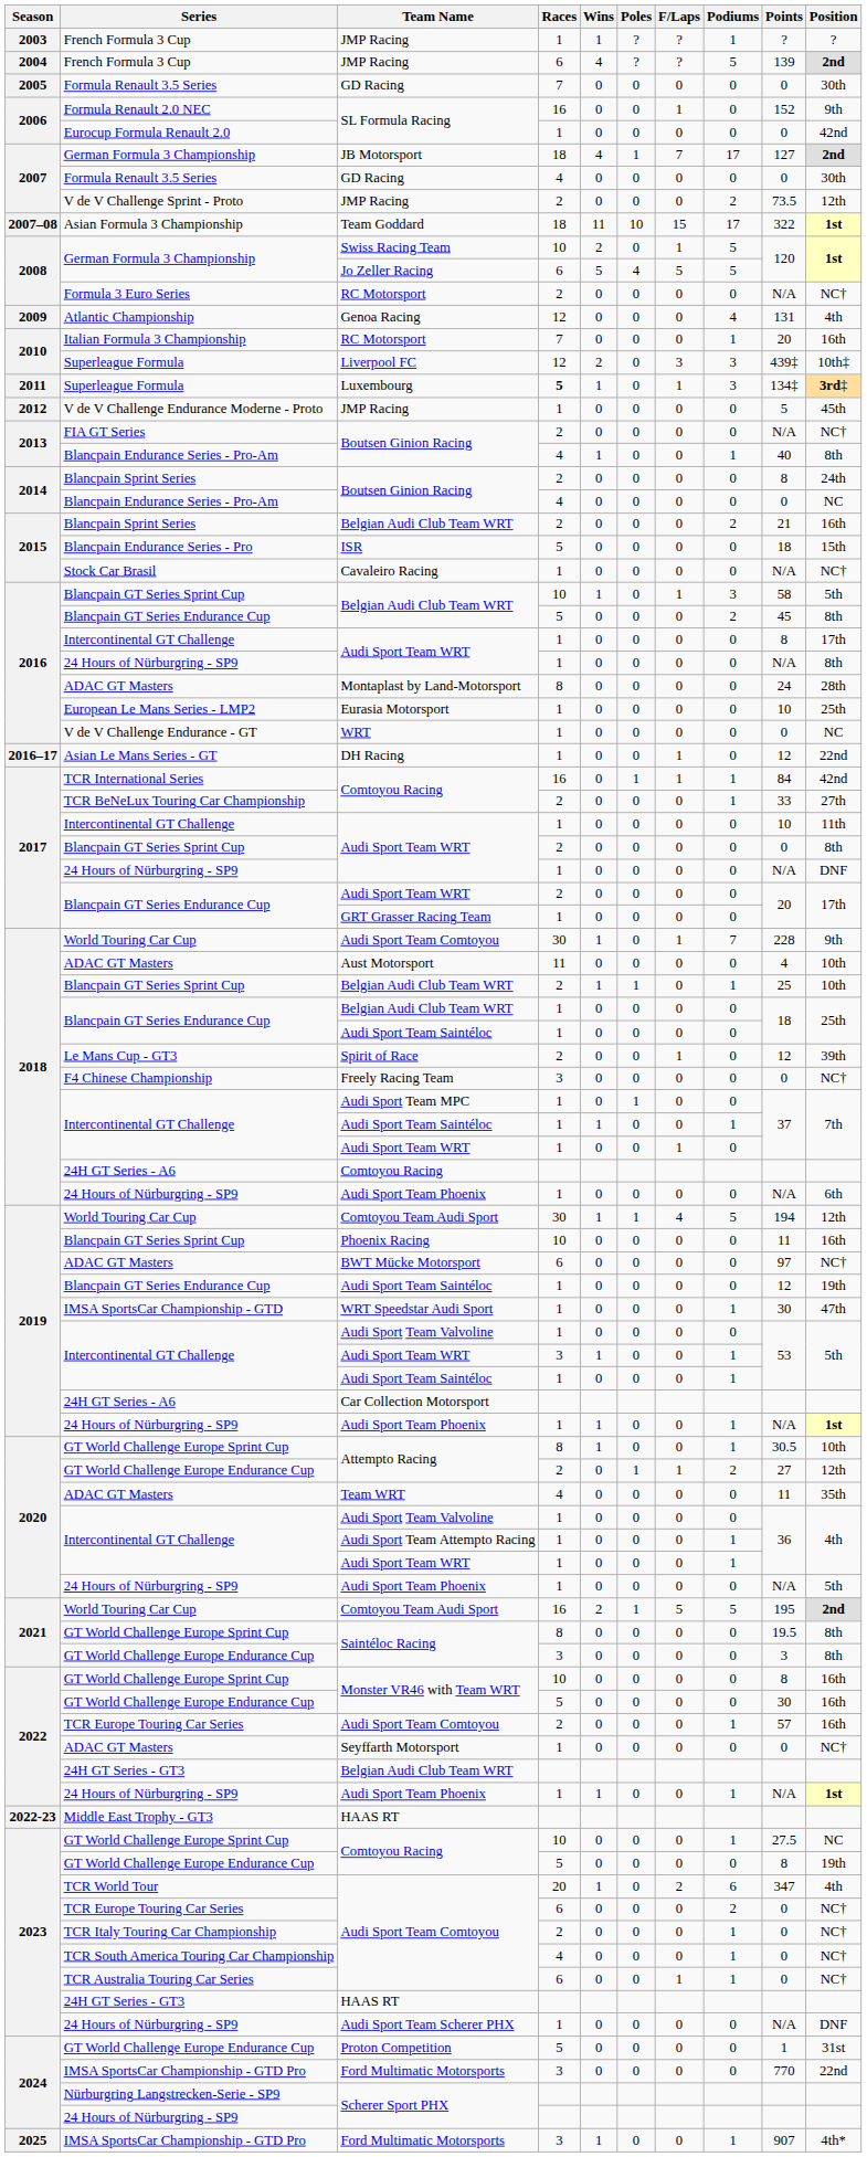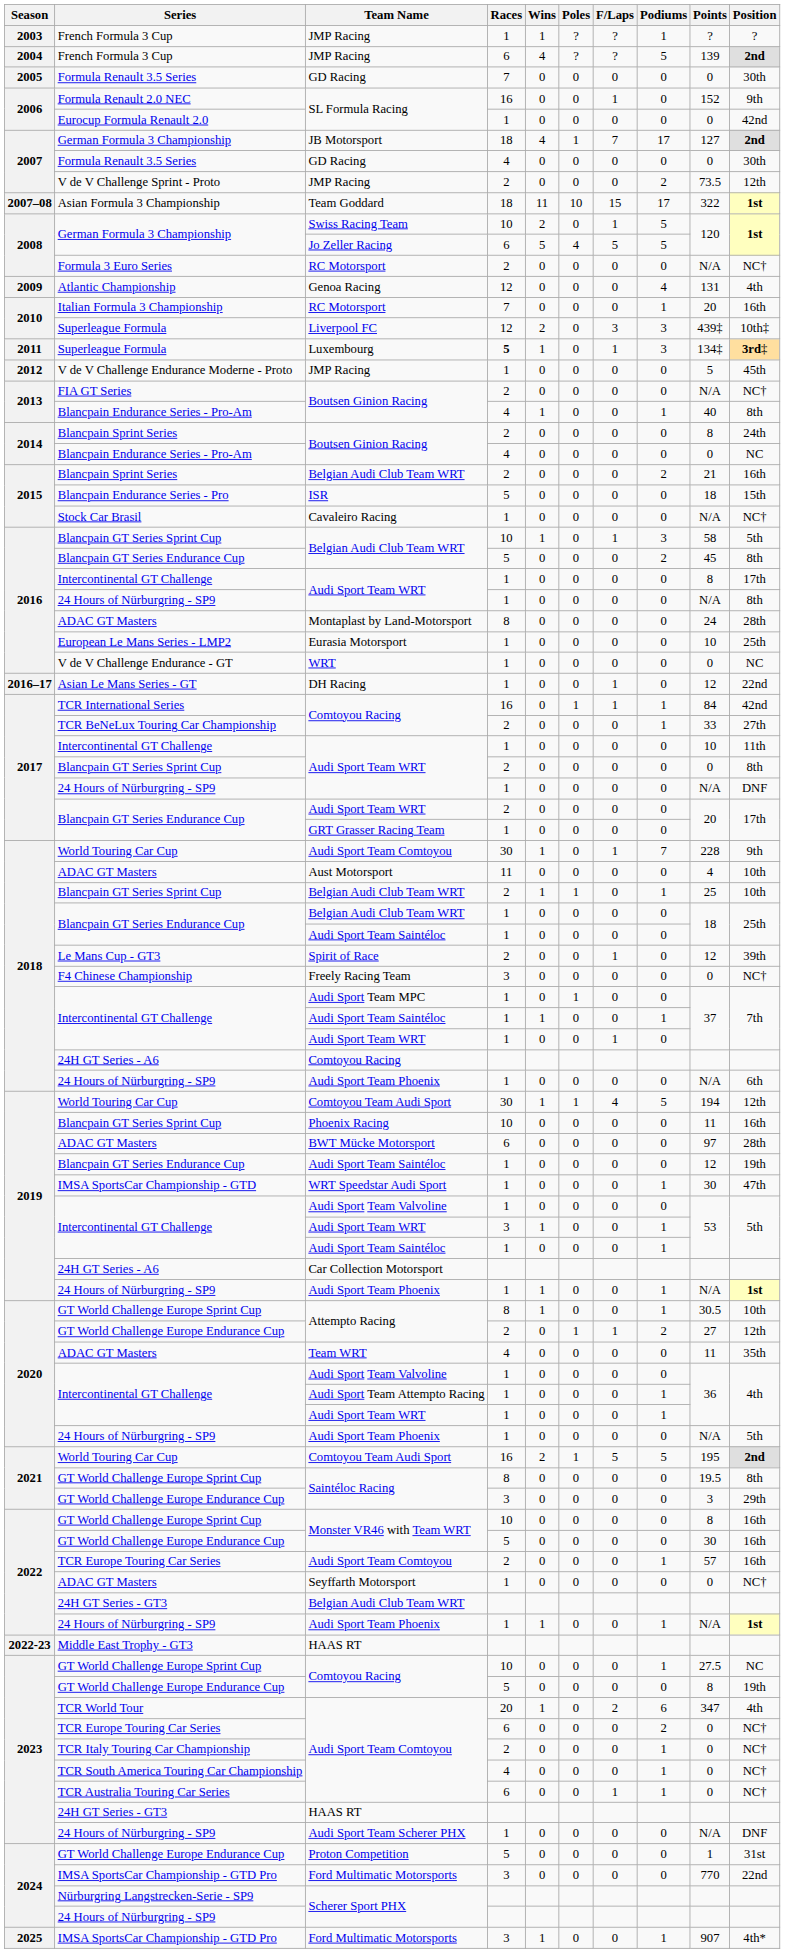BWT Mücke Motorsport | Position: NC† -> 28th
GT World Challenge Europe Endurance Cup / Saintéloc Racing | Position: 8th -> 29th
